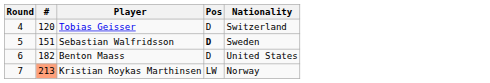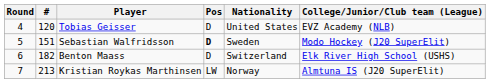+ column: College/Junior/Club team (League) | EVZ Academy (NLB) | Modo Hockey (J20 SuperElit) | Elk River High School (USHS) | Almtuna IS (J20 SuperElit)
Tobias Geisser | Nationality: Switzerland -> United States
Benton Maass | Nationality: United States -> Switzerland
Kristian Roykas Marthinsen | #: lightsalmon background -> no background
